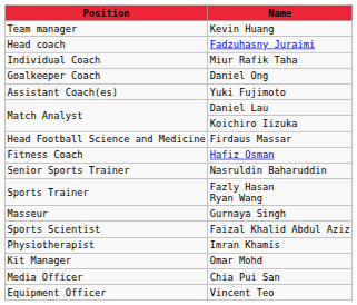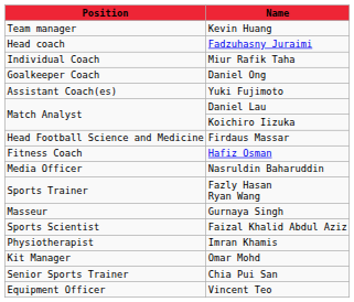Nasruldin Baharuddin | Position: Senior Sports Trainer -> Media Officer
Chia Pui San | Position: Media Officer -> Senior Sports Trainer
